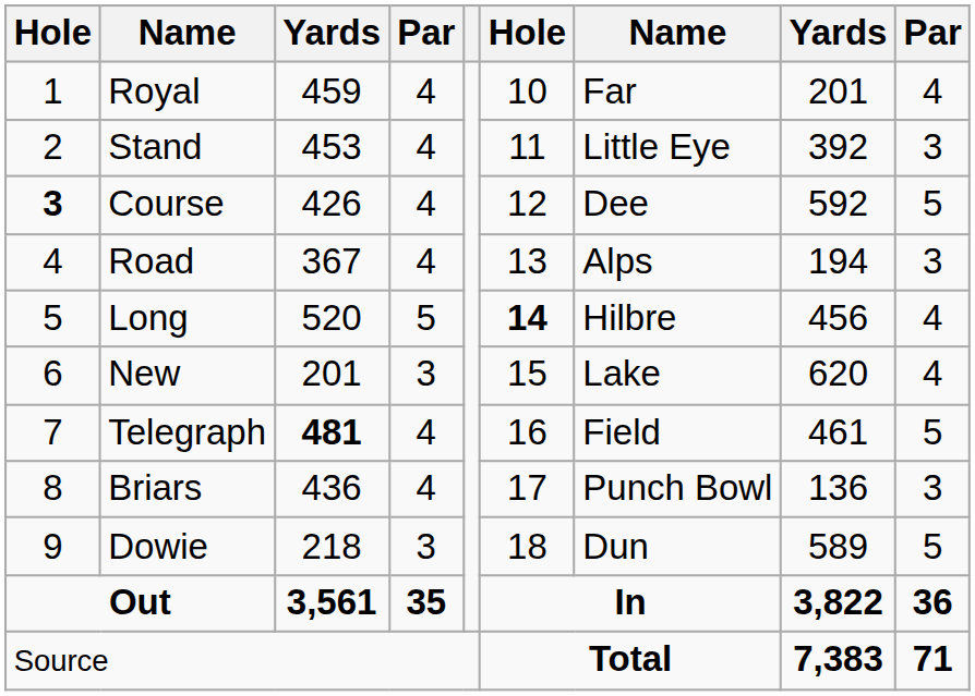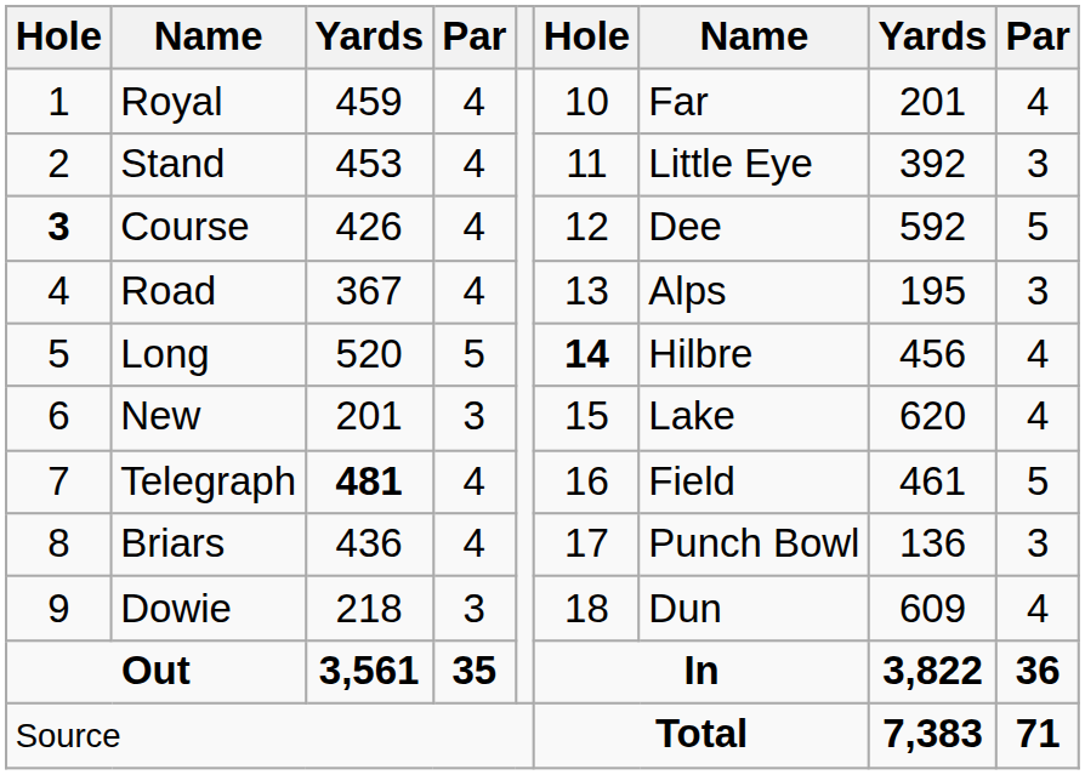Road | column 8: 194 -> 195
Dowie | column 8: 589 -> 609
Dowie | column 9: 5 -> 4
